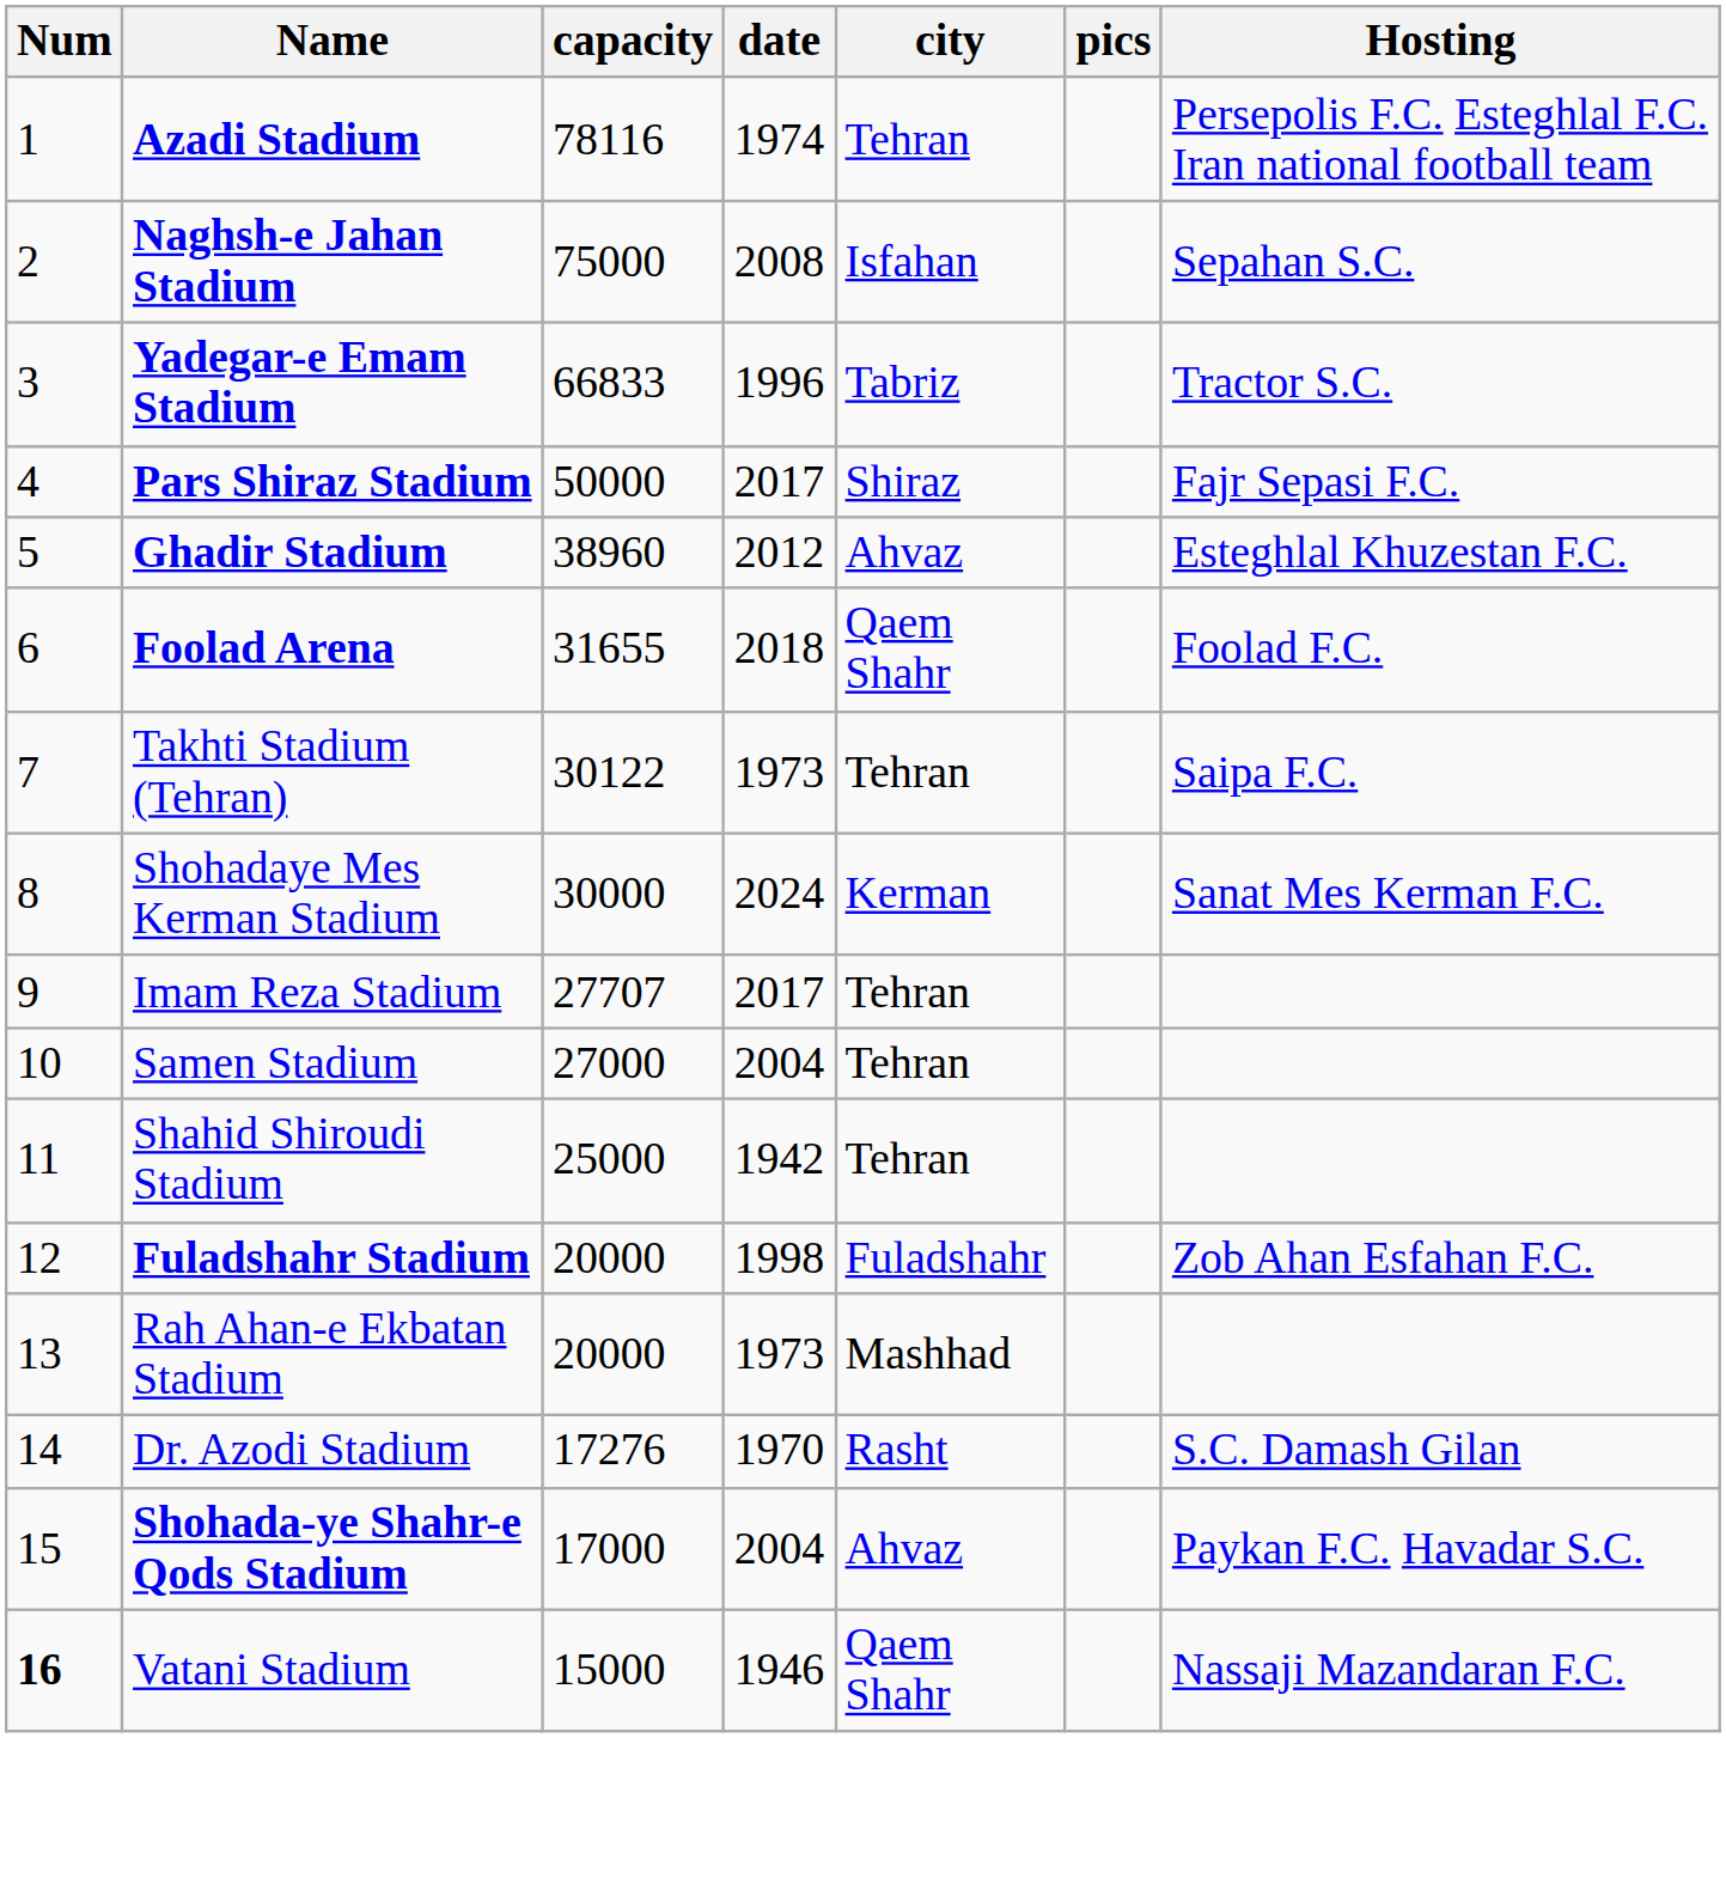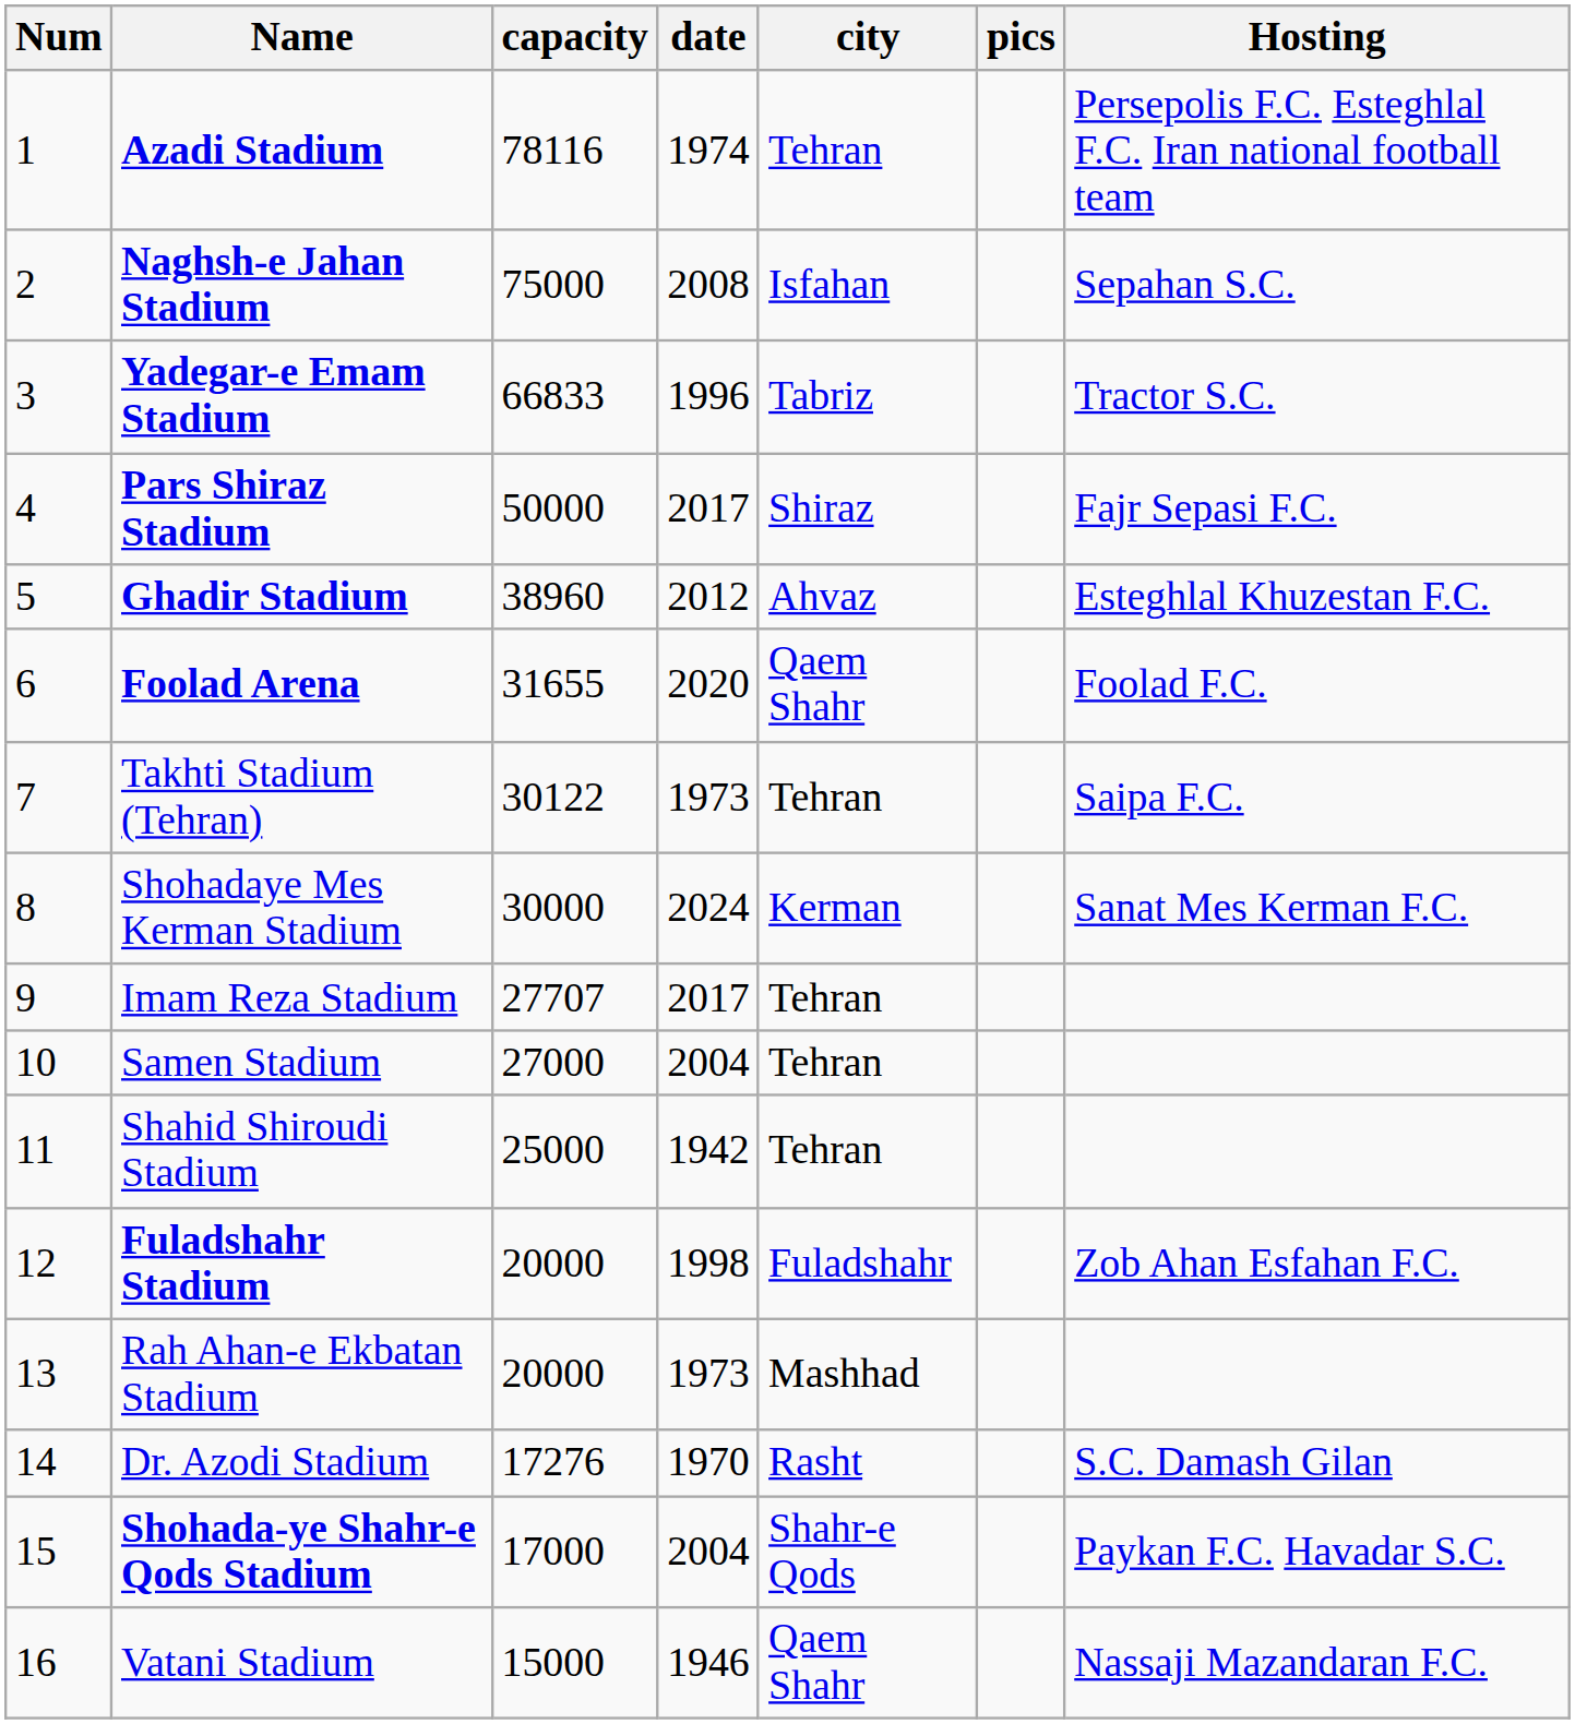Foolad Arena | date: 2018 -> 2020
Shohada-ye Shahr-e Qods Stadium | city: Ahvaz -> Shahr-e Qods
Vatani Stadium | Num: bold -> normal
